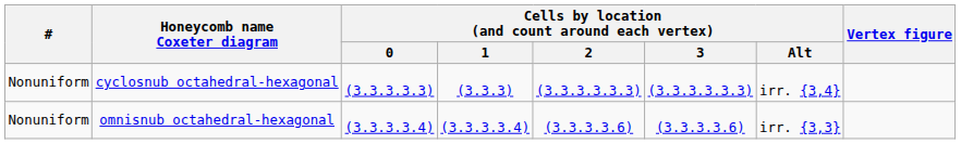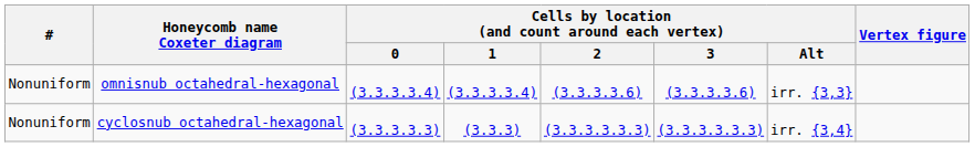rows swapped: cyclosnub octahedral-hexagonal <-> omnisnub octahedral-hexagonal
